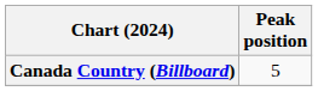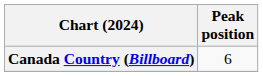Canada Country (Billboard) | Peak position: 5 -> 6
